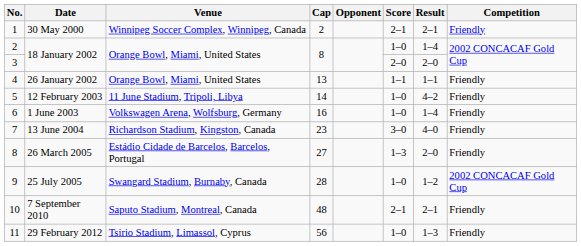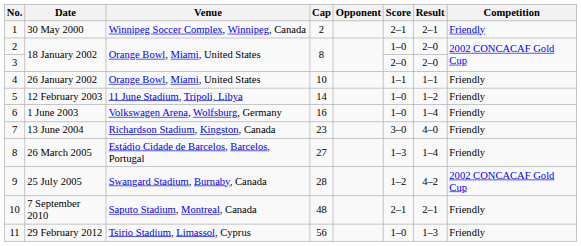2 / 18 January 2002 | Result: 1–4 -> 2–0
26 January 2002 | Cap: 13 -> 10
12 February 2003 | Result: 4–2 -> 1–2
26 March 2005 | Result: 2–0 -> 1–4
25 July 2005 | Score: 1–0 -> 1–2
25 July 2005 | Result: 1–2 -> 4–2
